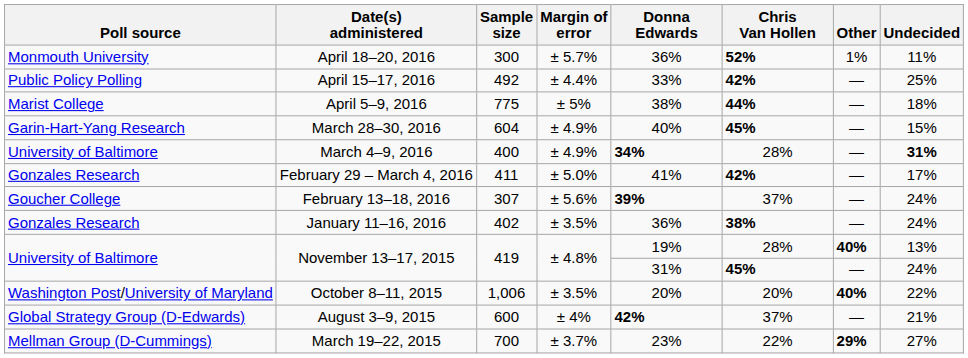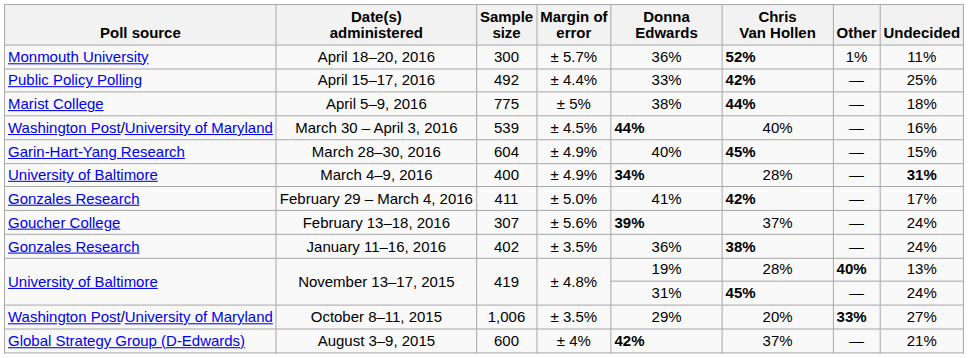+ row: Washington Post/University of Maryland | March 30 – April 3, 2016 | 539 | ± 4.5% | 44% | 40% | — | 16%
October 8–11, 2015 | Donna Edwards: 20% -> 29%
October 8–11, 2015 | Other: 40% -> 33%
October 8–11, 2015 | Undecided: 22% -> 27%
- row: Mellman Group (D-Cummings) | March 19–22, 2015 | 700 | ± 3.7% | 23% | 22% | 29% | 27%
